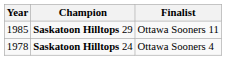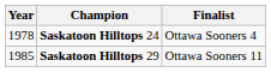rows swapped: Saskatoon Hilltops 24 <-> Saskatoon Hilltops 29
